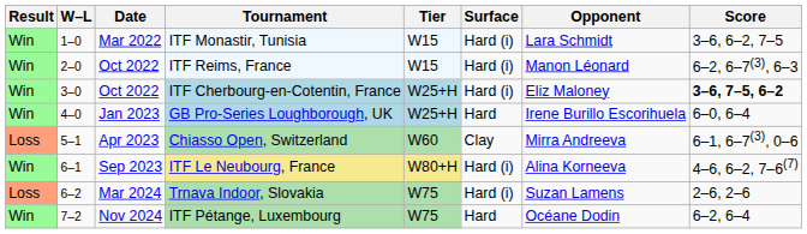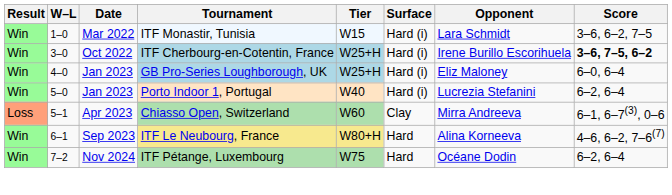- row: Win | 2–0 | Oct 2022 | ITF Reims, France | W15 | Hard (i) | Manon Léonard | 6–2, 6–7(3), 6–3
ITF Cherbourg-en-Cotentin, France | Opponent: Eliz Maloney -> Irene Burillo Escorihuela
GB Pro-Series Loughborough, UK | Surface: Hard -> Hard (i)
GB Pro-Series Loughborough, UK | Opponent: Irene Burillo Escorihuela -> Eliz Maloney
+ row: Win | 5–0 | Jan 2023 | Porto Indoor 1, Portugal | W40 | Hard (i) | Lucrezia Stefanini | 6–2, 6–4
ITF Le Neubourg, France | Surface: Hard (i) -> Hard
- row: Loss | 6–2 | Mar 2024 | Trnava Indoor, Slovakia | W75 | Hard (i) | Suzan Lamens | 2–6, 2–6
